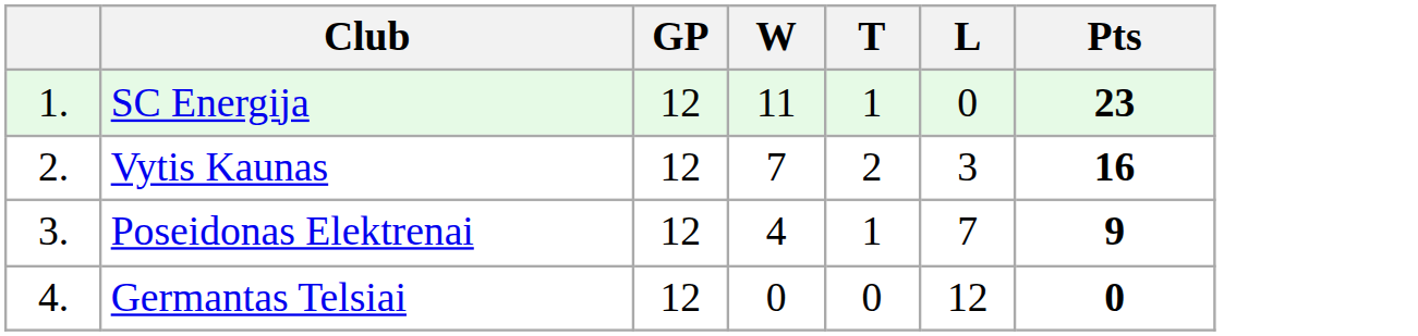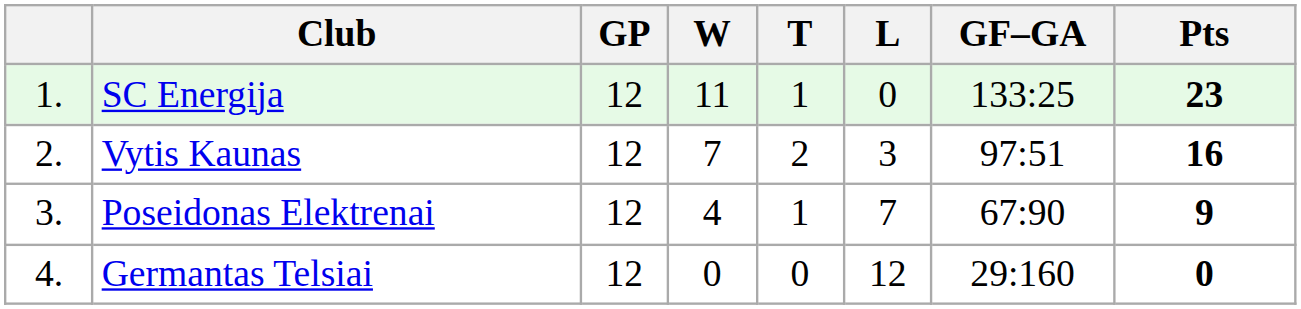+ column: GF–GA | 133:25 | 97:51 | 67:90 | 29:160
